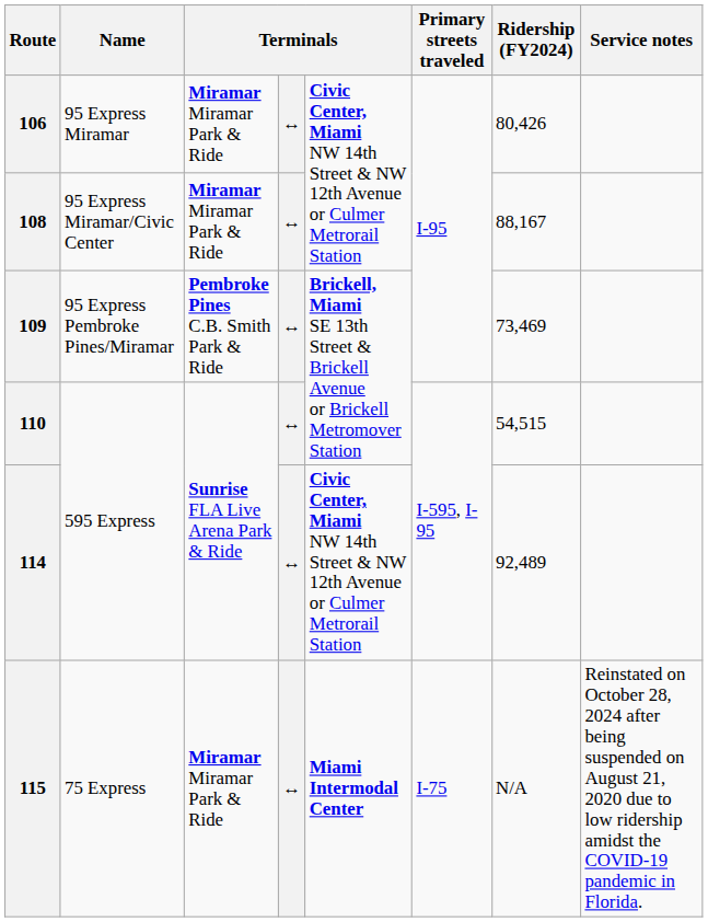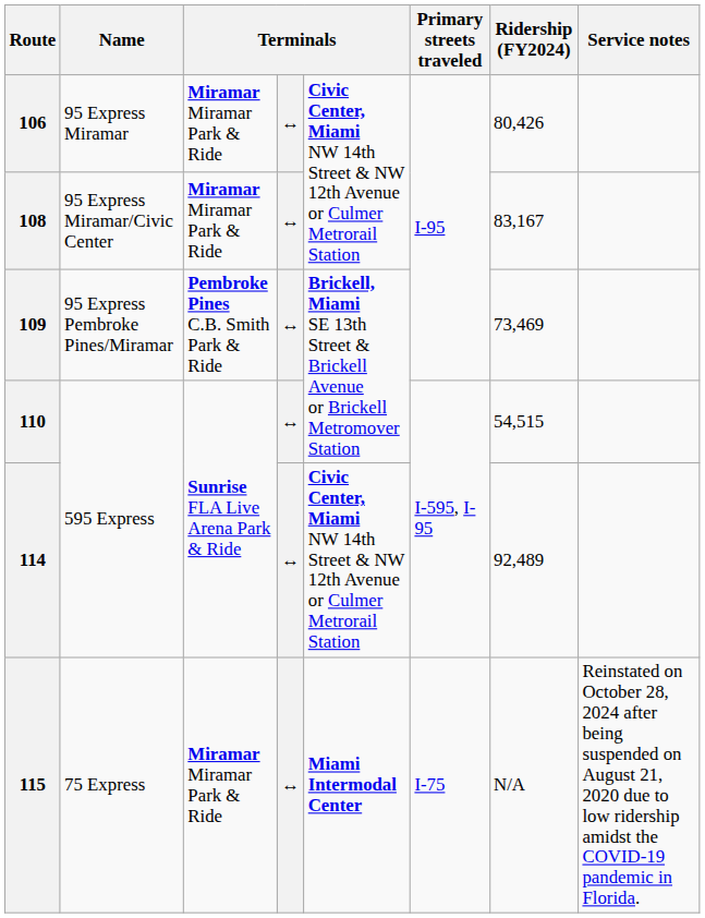108 | Ridership (FY2024): 88,167 -> 83,167
